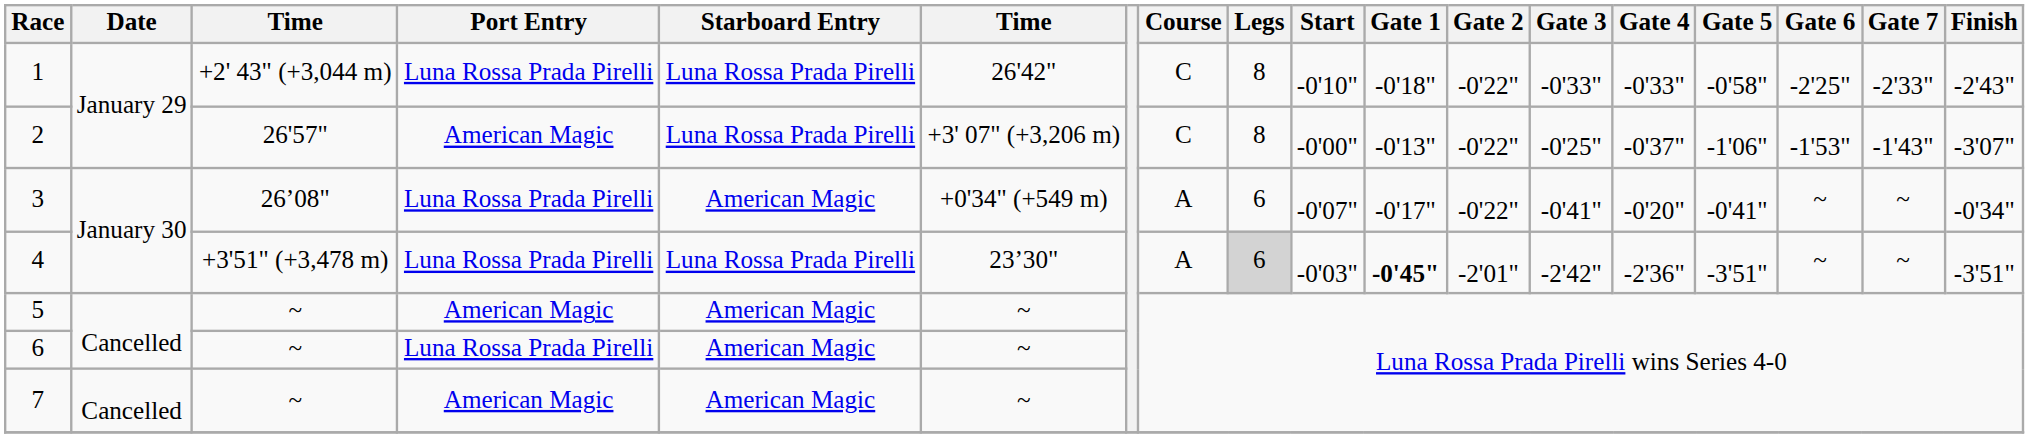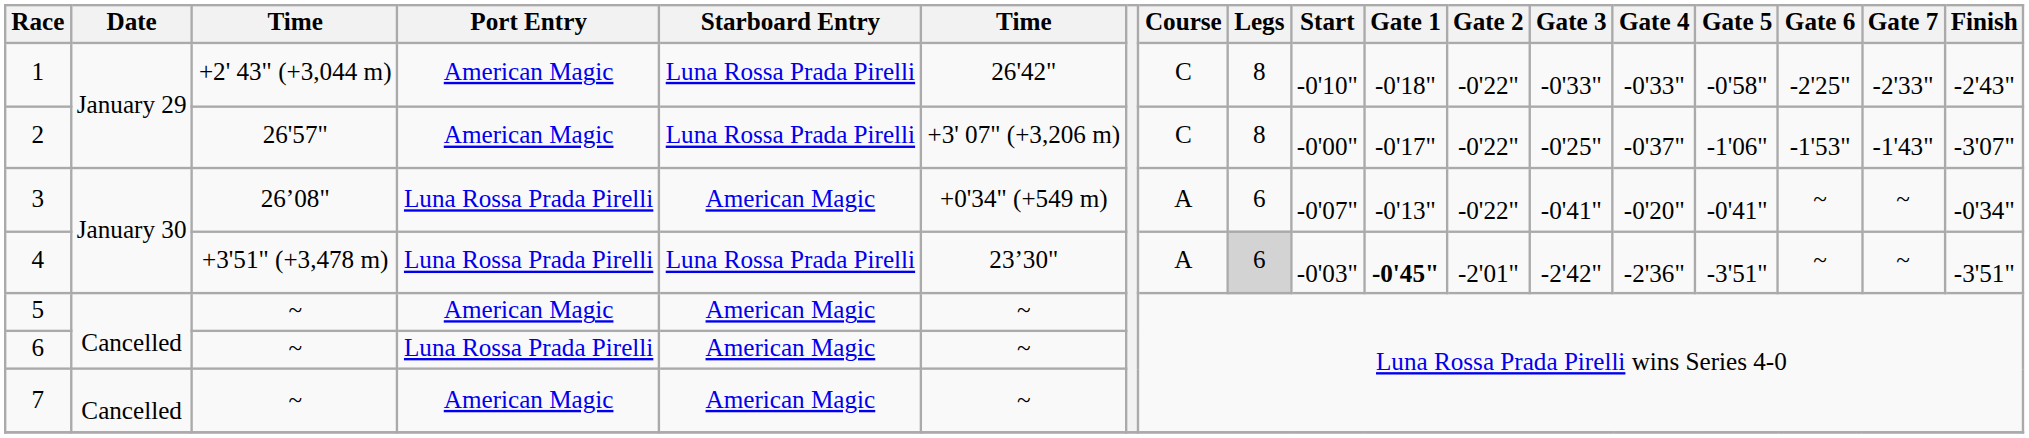1 | Port Entry: Luna Rossa Prada Pirelli -> American Magic
2 | Gate 1: -0'13" -> -0'17"
3 | Gate 1: -0'17" -> -0'13"
